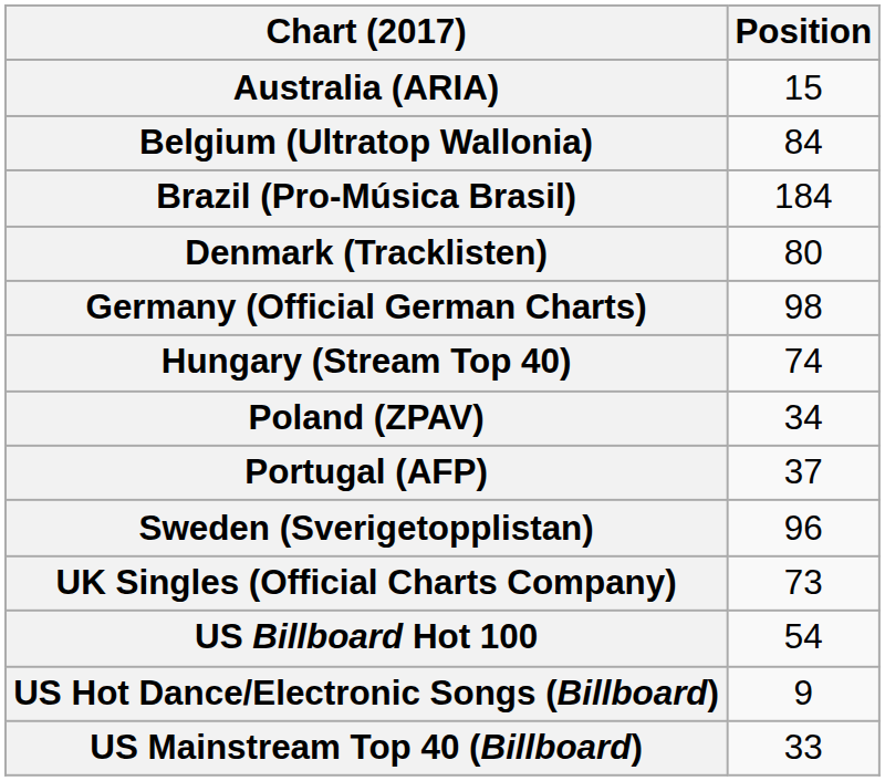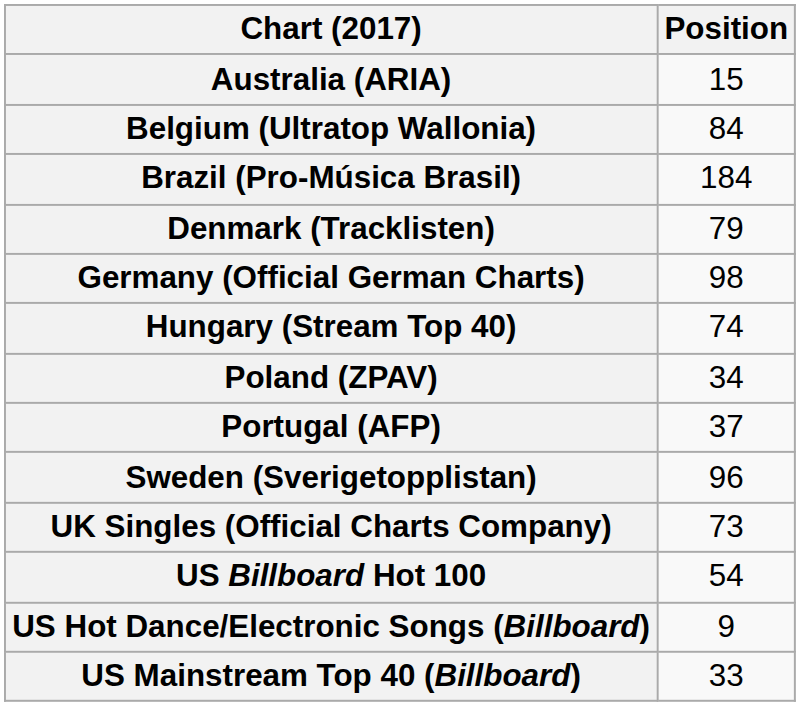Denmark (Tracklisten) | Position: 80 -> 79
